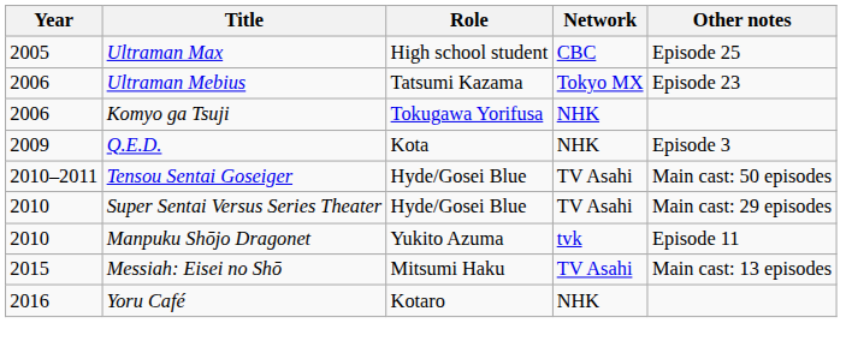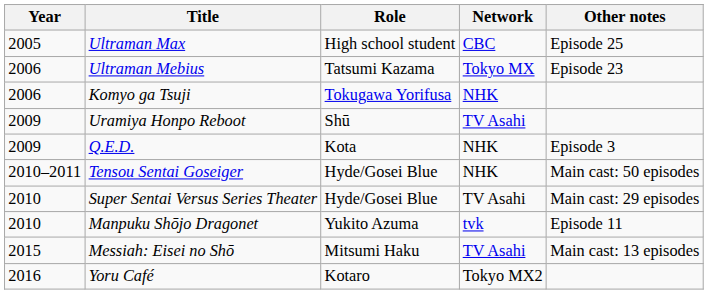+ row: 2009 | Uramiya Honpo Reboot | Shū | TV Asahi
Tensou Sentai Goseiger | Network: TV Asahi -> NHK
Yoru Café | Network: NHK -> Tokyo MX2
